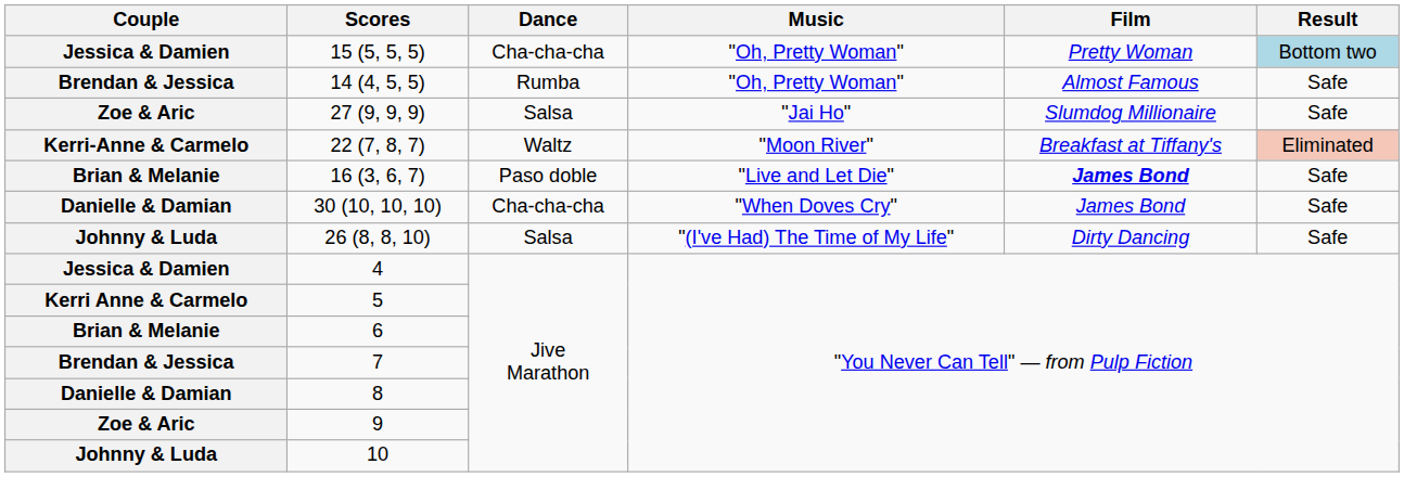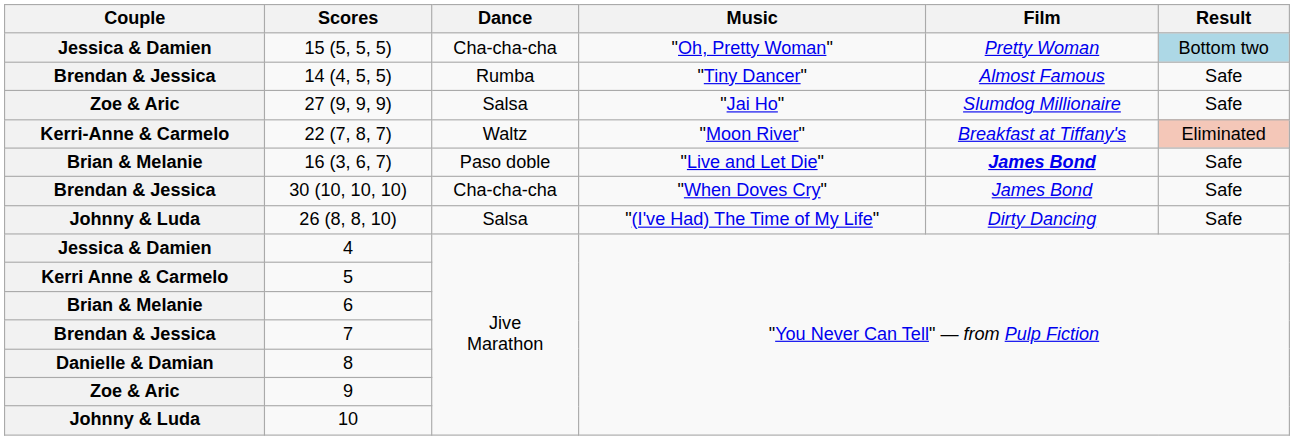14 (4, 5, 5) | Music: "Oh, Pretty Woman" -> "Tiny Dancer"
30 (10, 10, 10) | Couple: Danielle & Damian -> Brendan & Jessica
